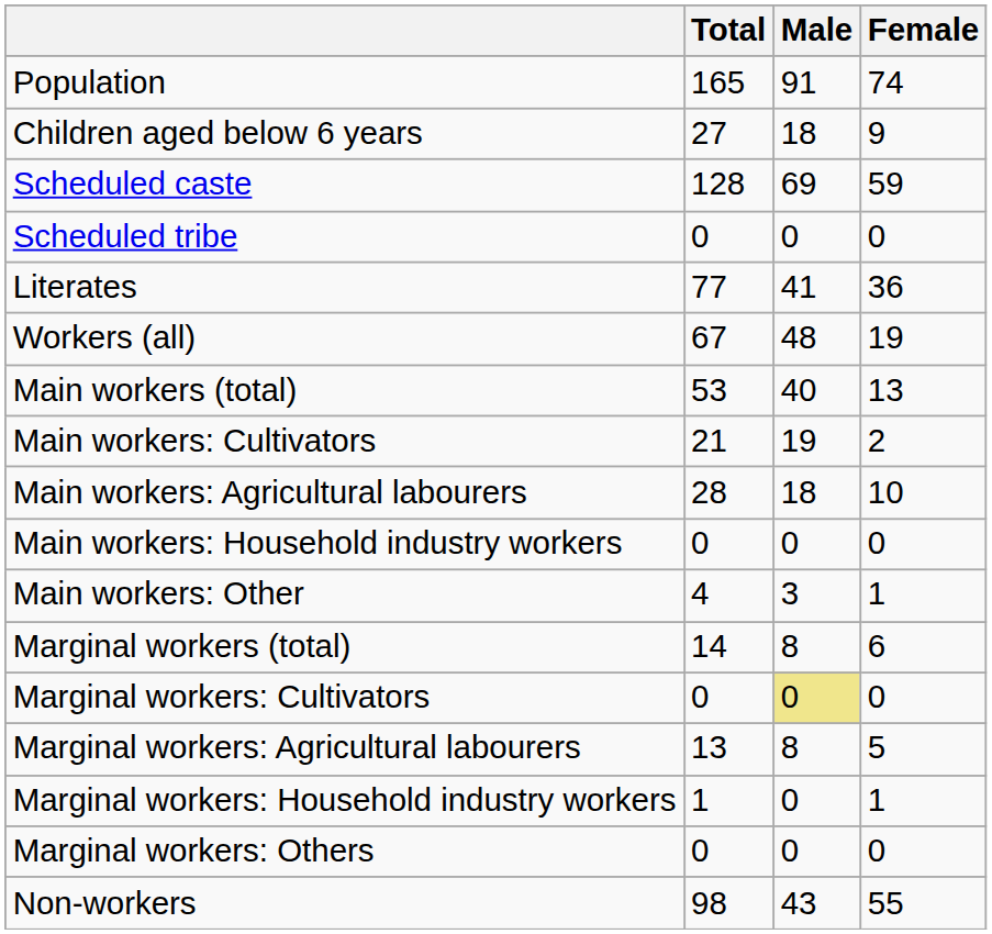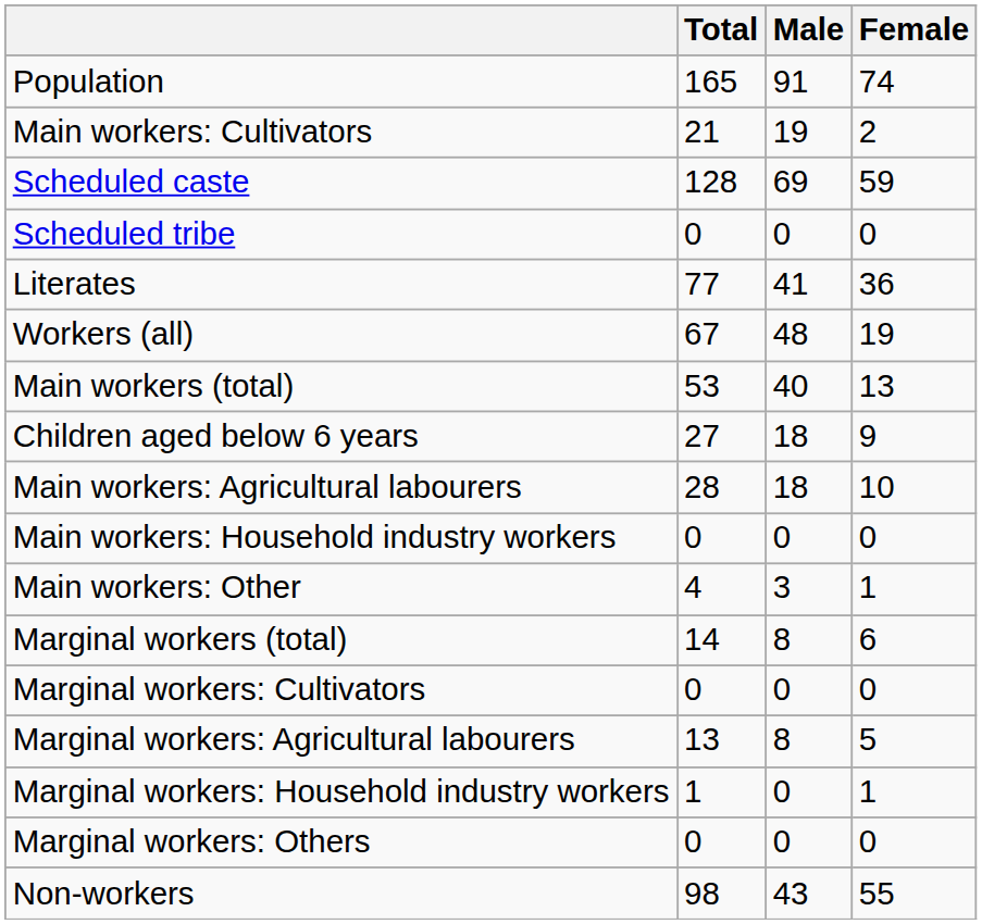rows swapped: Children aged below 6 years <-> Main workers: Cultivators
Marginal workers: Cultivators | Male: khaki background -> no background
